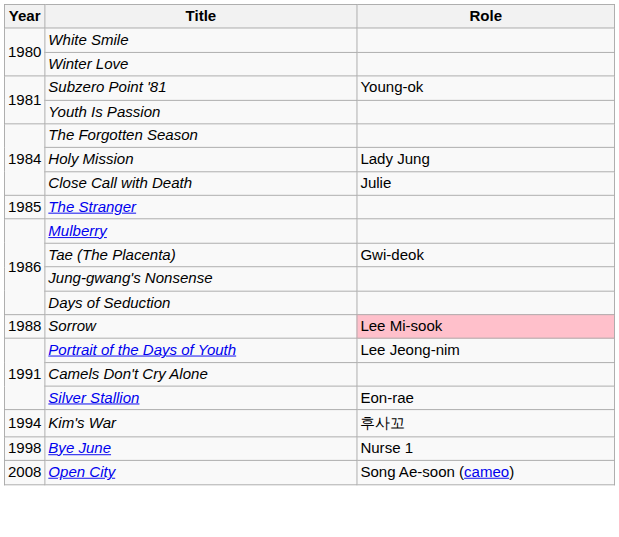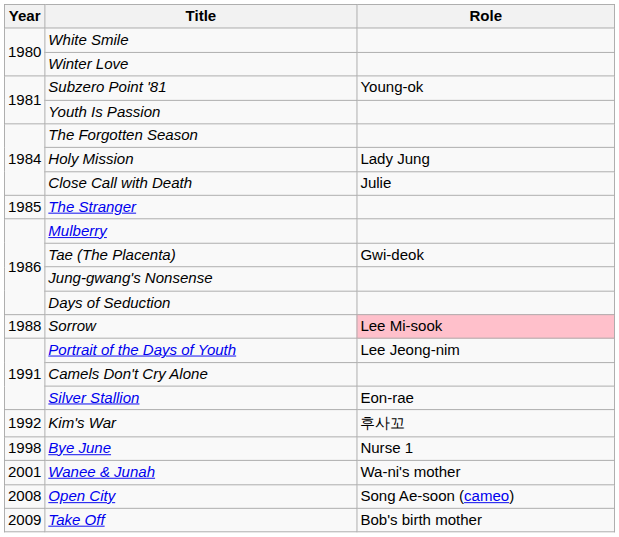Kim's War | Year: 1994 -> 1992
+ row: 2001 | Wanee & Junah | Wa-ni's mother
+ row: 2009 | Take Off | Bob's birth mother
